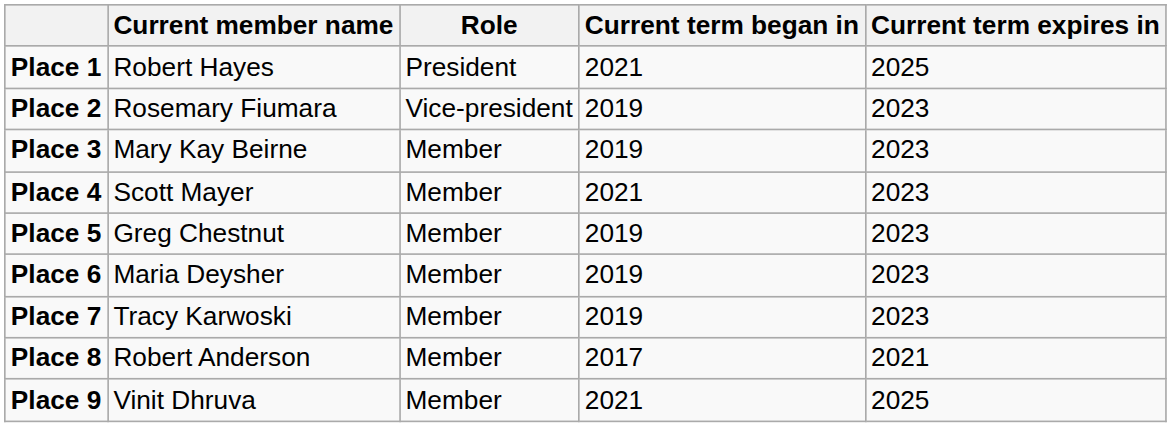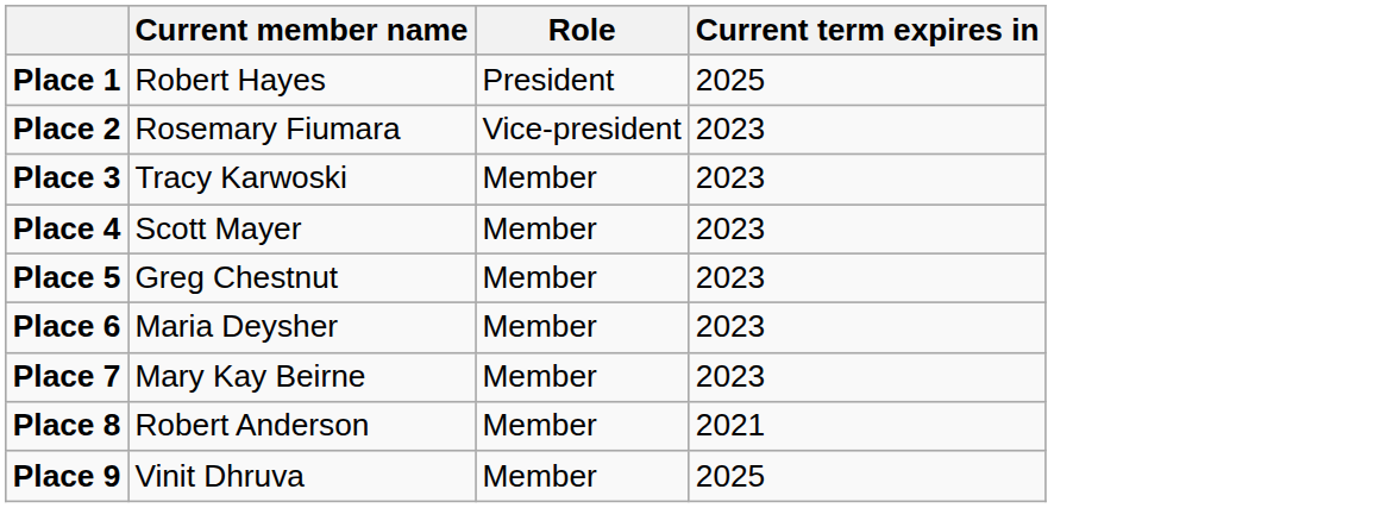- column: Current term began in | 2021 | 2019 | 2019 | 2021 | 2019 | 2019 | 2019 | 2017 | 2021
Place 3 | Current member name: Mary Kay Beirne -> Tracy Karwoski
Place 7 | Current member name: Tracy Karwoski -> Mary Kay Beirne
